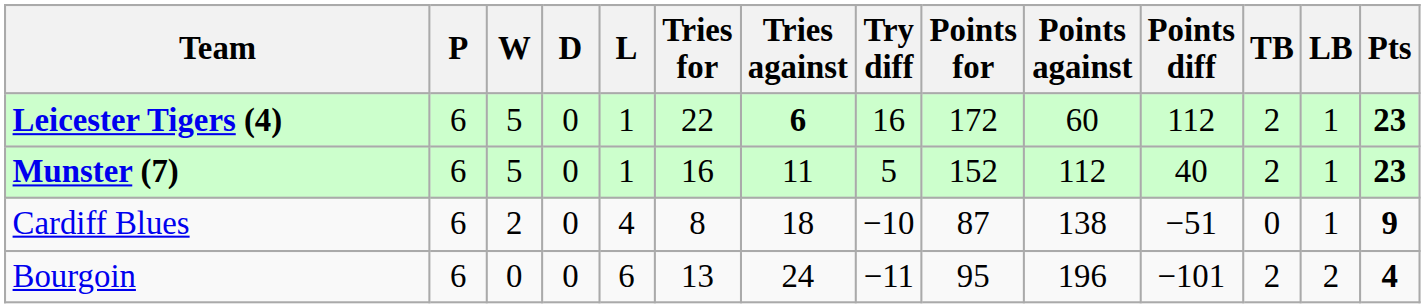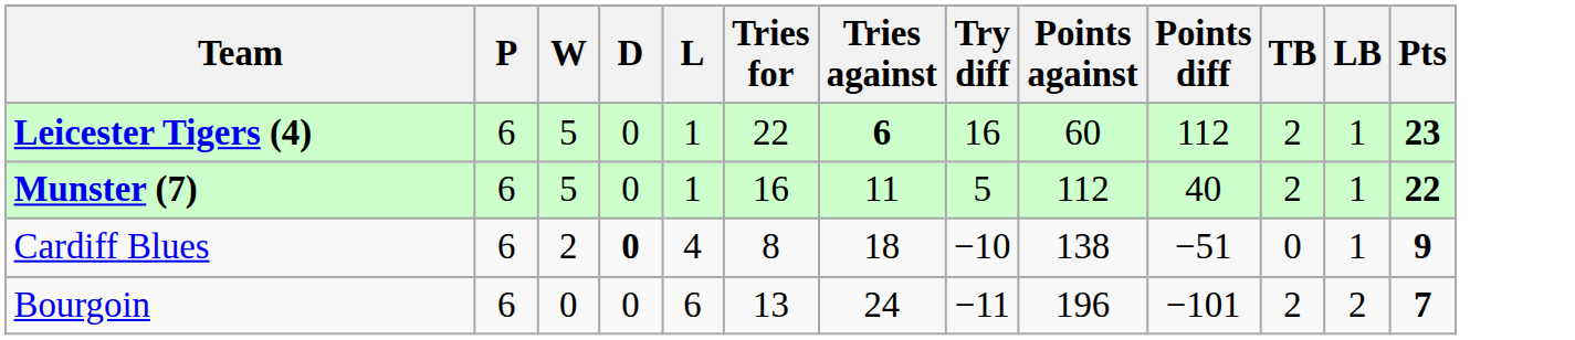- column: Points for | 172 | 152 | 87 | 95
Munster (7) | Pts: 23 -> 22
Cardiff Blues | D: normal -> bold
Bourgoin | Pts: 4 -> 7
